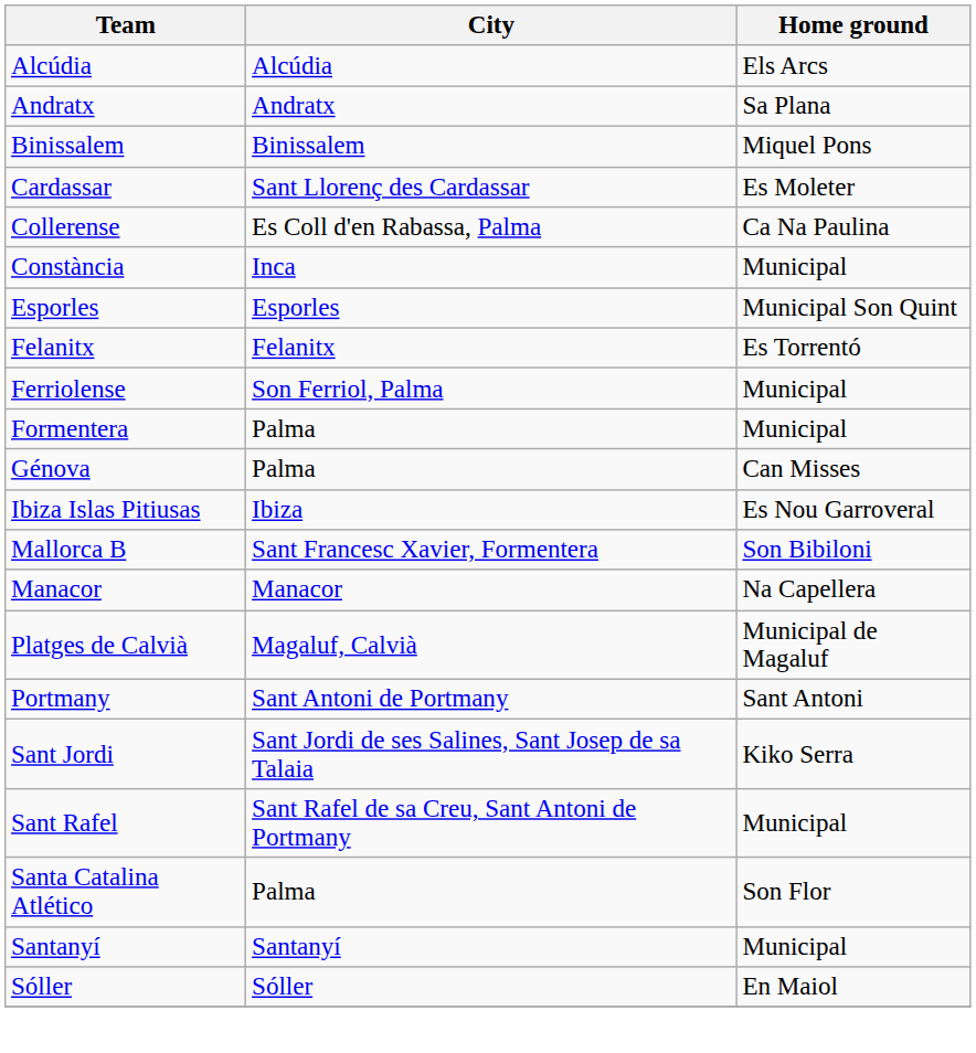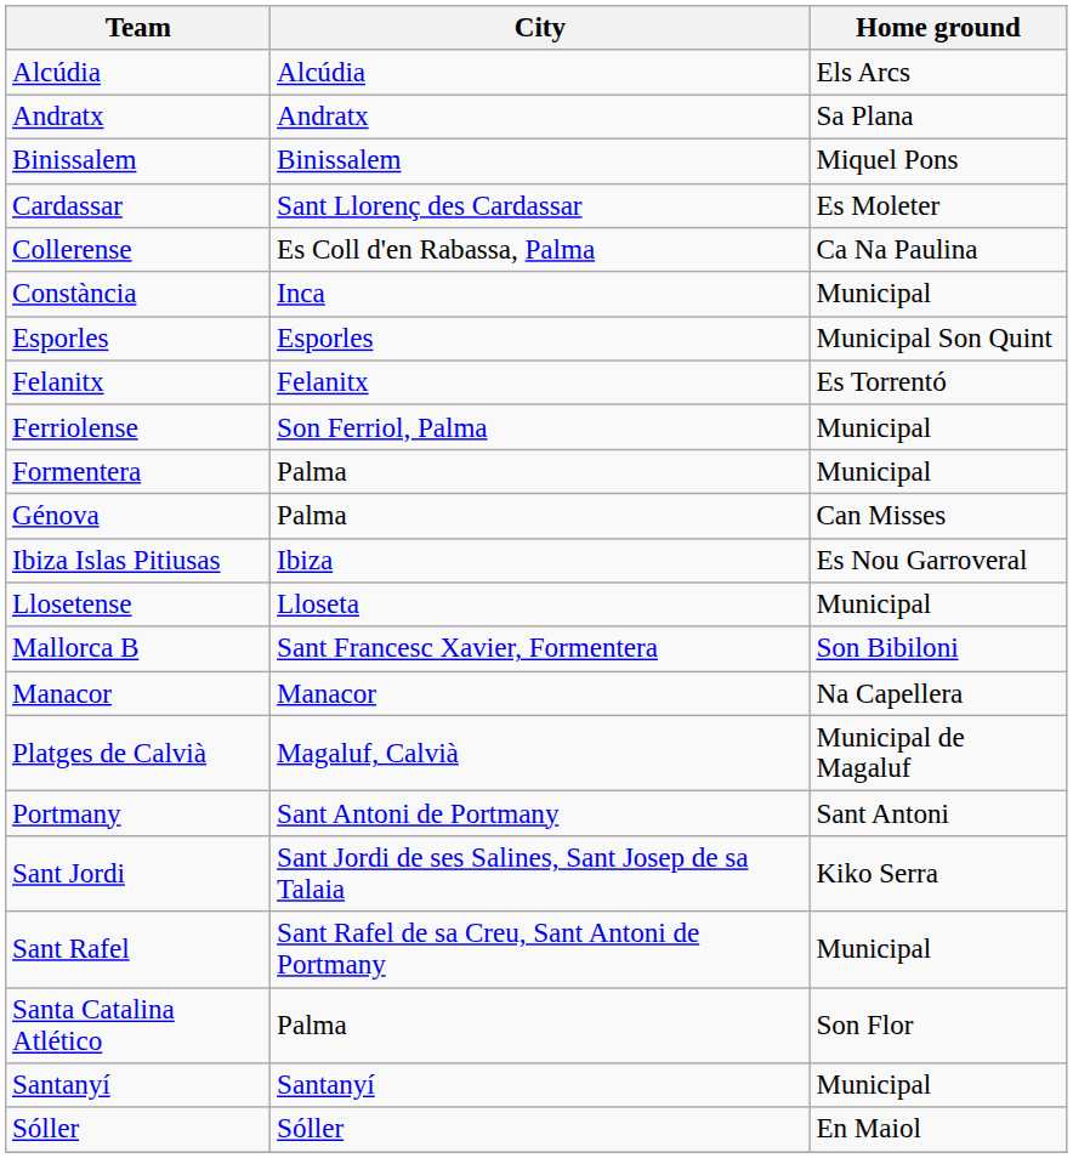+ row: Llosetense | Lloseta | Municipal
